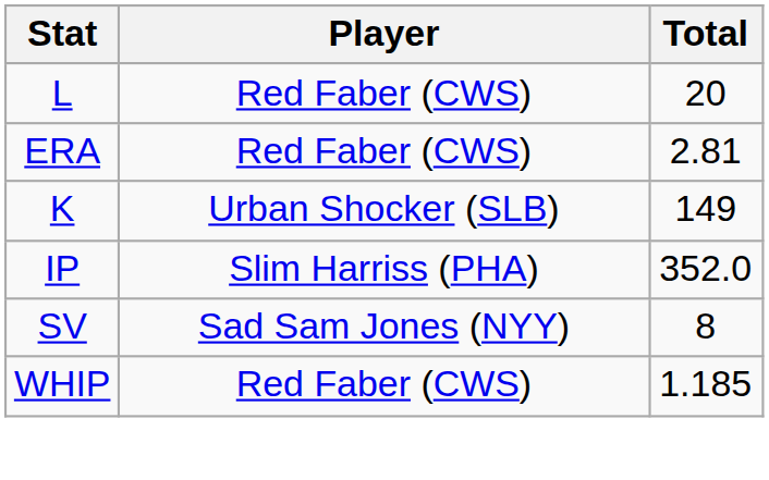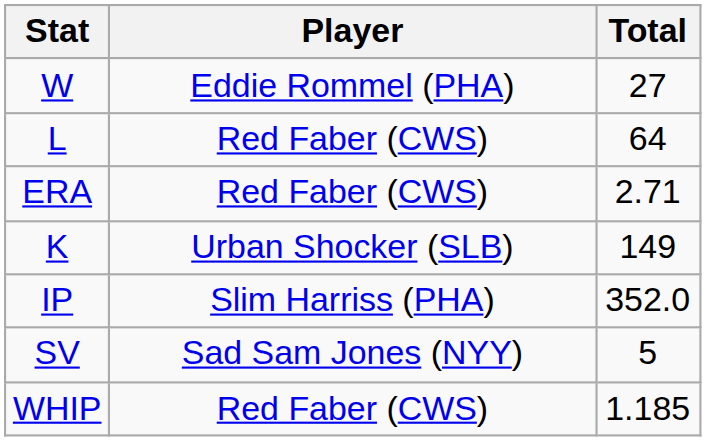+ row: W | Eddie Rommel (PHA) | 27
L | Total: 20 -> 64
ERA | Total: 2.81 -> 2.71
SV | Total: 8 -> 5
